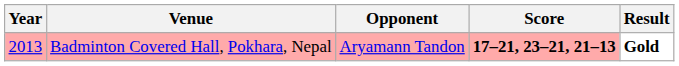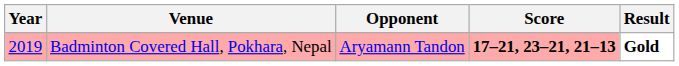Badminton Covered Hall, Pokhara, Nepal | Year: 2013 -> 2019
